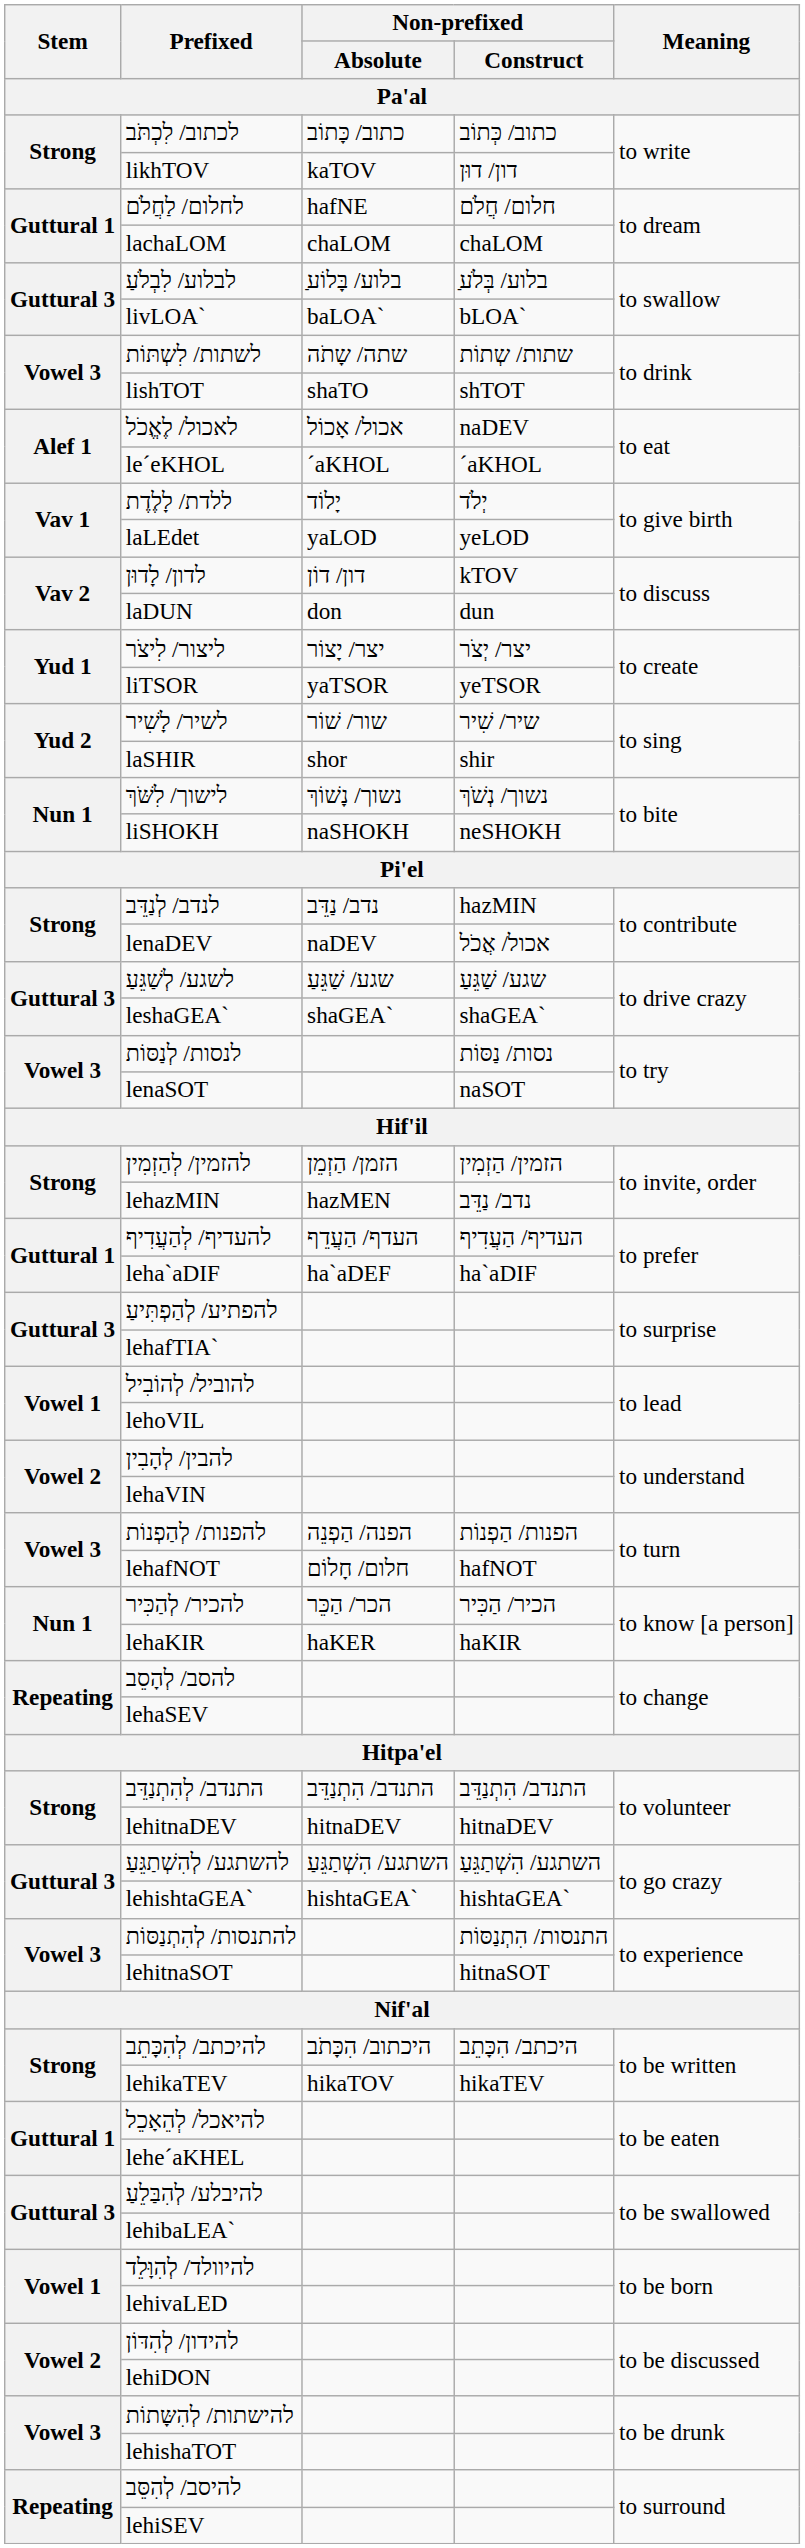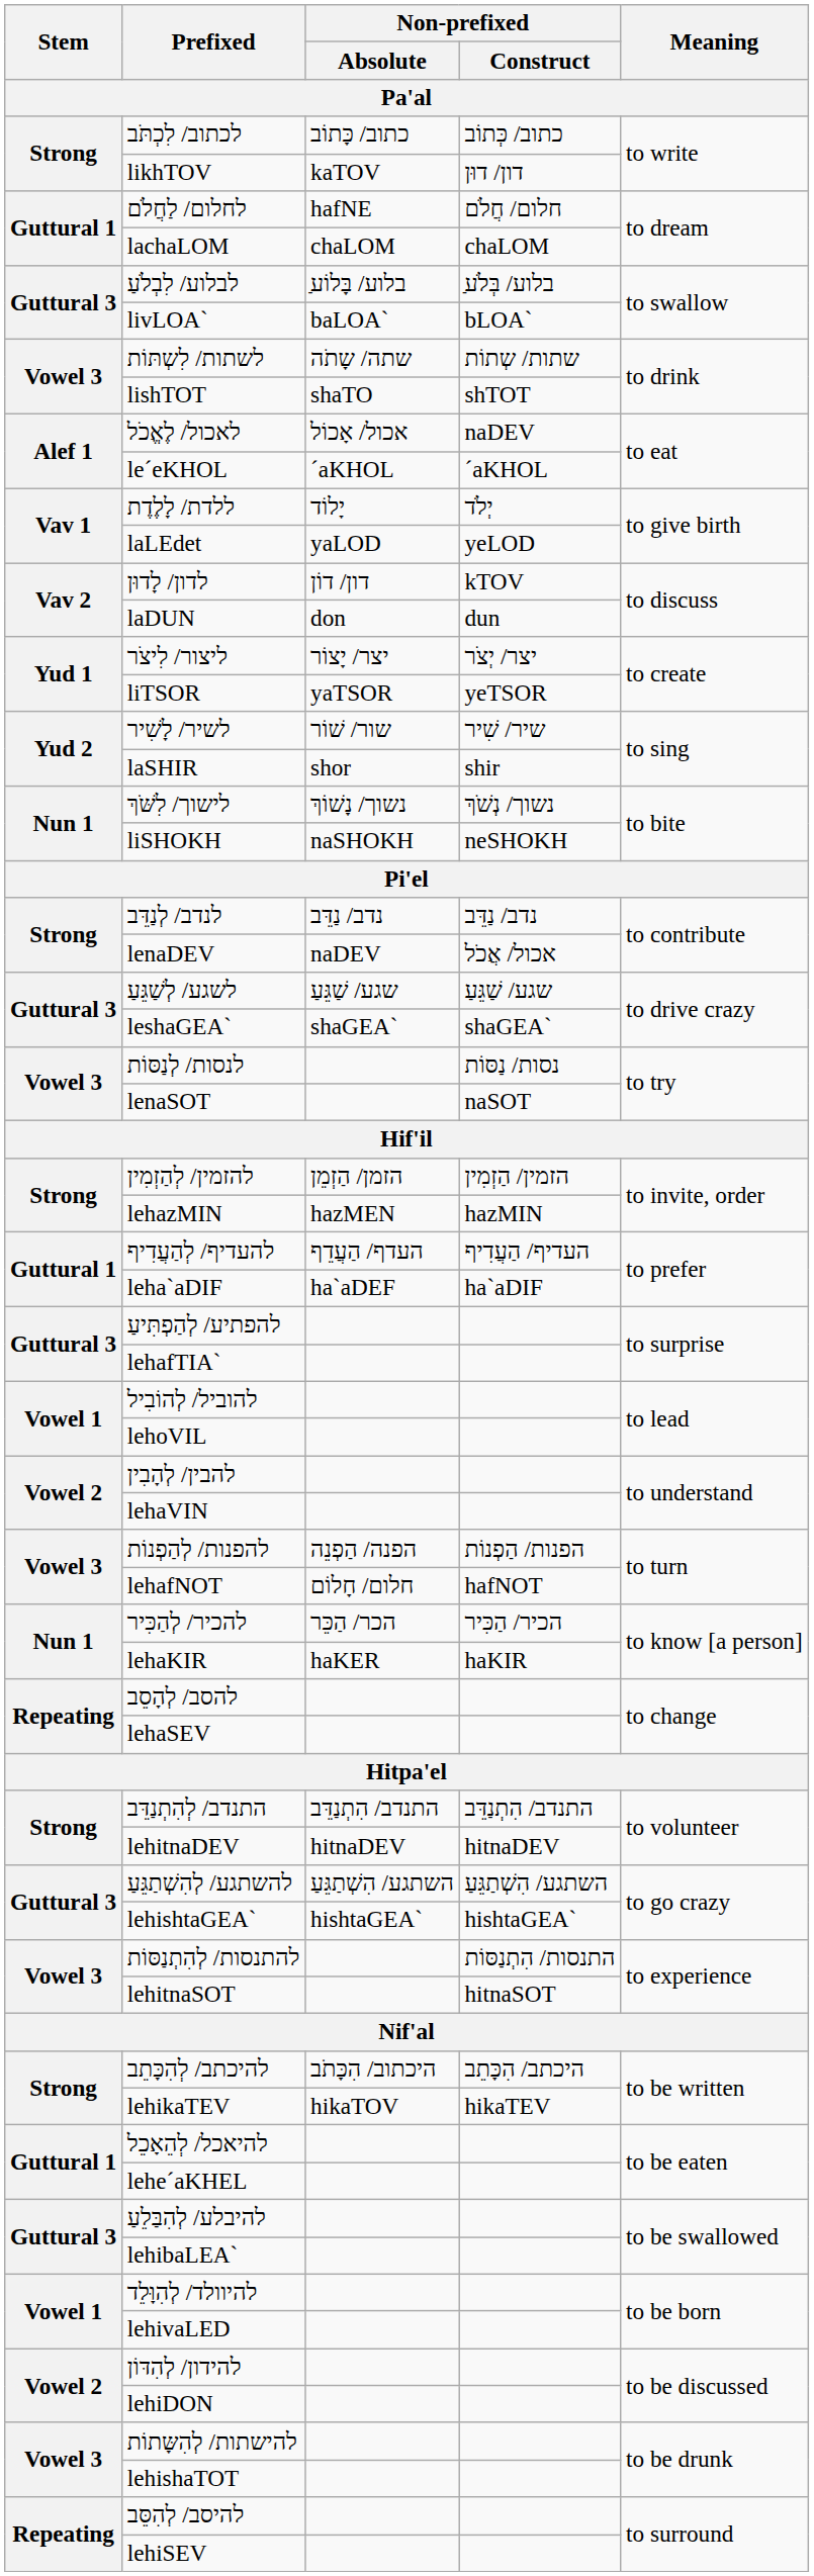לנדב/ לְנַדֵּב | Non-prefixed / Construct: hazMIN -> נדב/ נַדֵּב
lehazMIN | Non-prefixed / Construct: נדב/ נַדֵּב -> hazMIN
